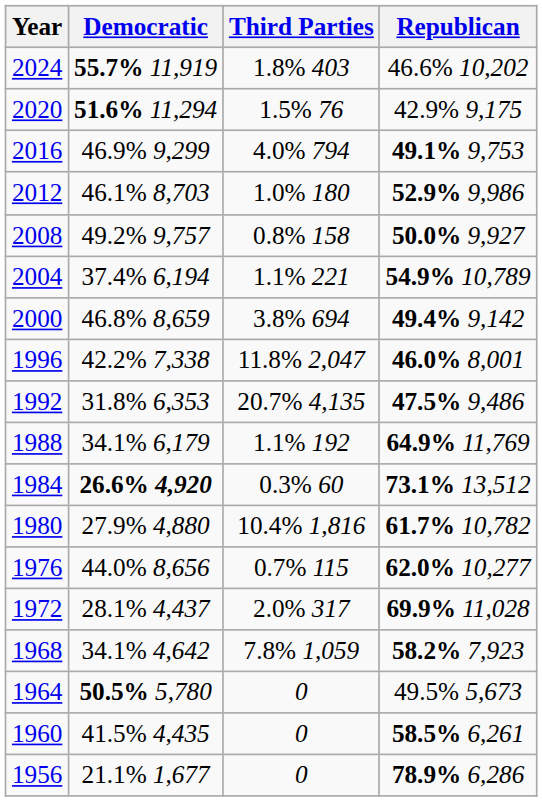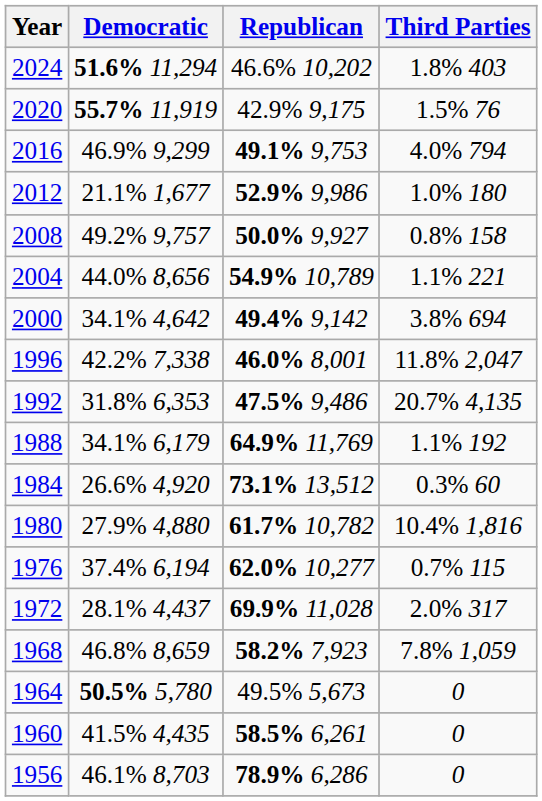columns swapped: Republican <-> Third Parties
2024 | Democratic: 55.7% 11,919 -> 51.6% 11,294
2020 | Democratic: 51.6% 11,294 -> 55.7% 11,919
2012 | Democratic: 46.1% 8,703 -> 21.1% 1,677
2004 | Democratic: 37.4% 6,194 -> 44.0% 8,656
2000 | Democratic: 46.8% 8,659 -> 34.1% 4,642
1984 | Democratic: bold -> normal
1976 | Democratic: 44.0% 8,656 -> 37.4% 6,194
1968 | Democratic: 34.1% 4,642 -> 46.8% 8,659
1956 | Democratic: 21.1% 1,677 -> 46.1% 8,703
